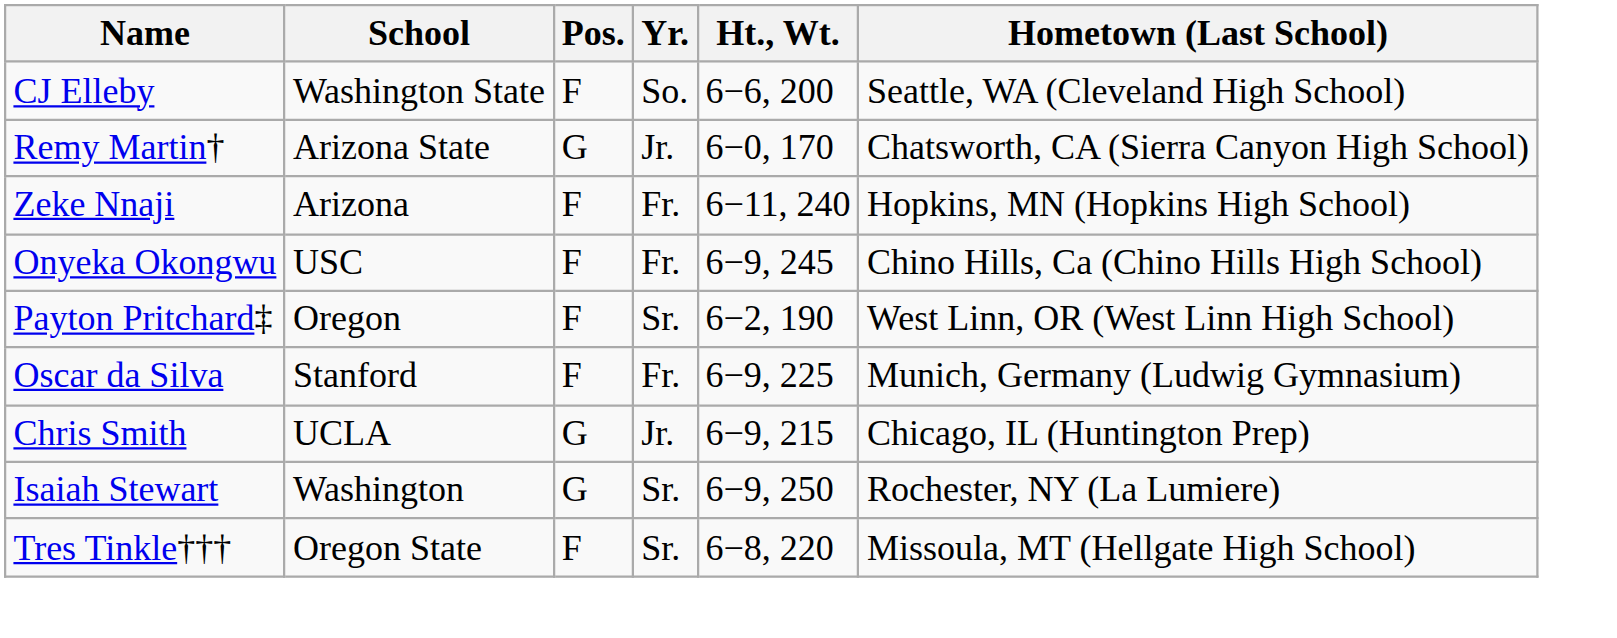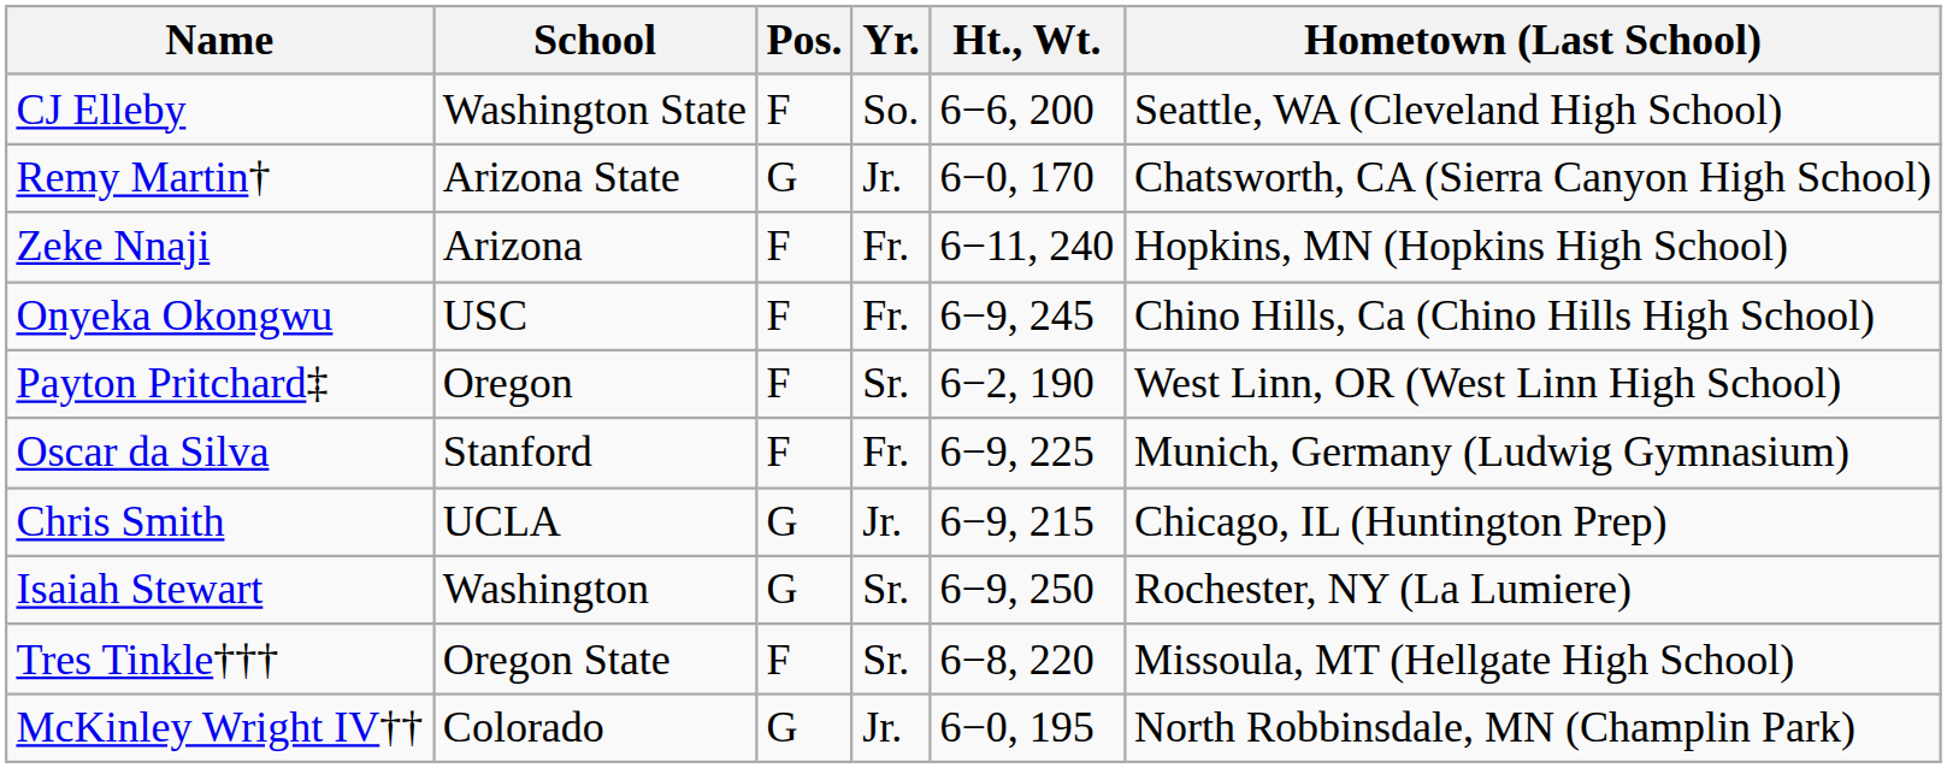+ row: McKinley Wright IV†† | Colorado | G | Jr. | 6−0, 195 | North Robbinsdale, MN (Champlin Park)
